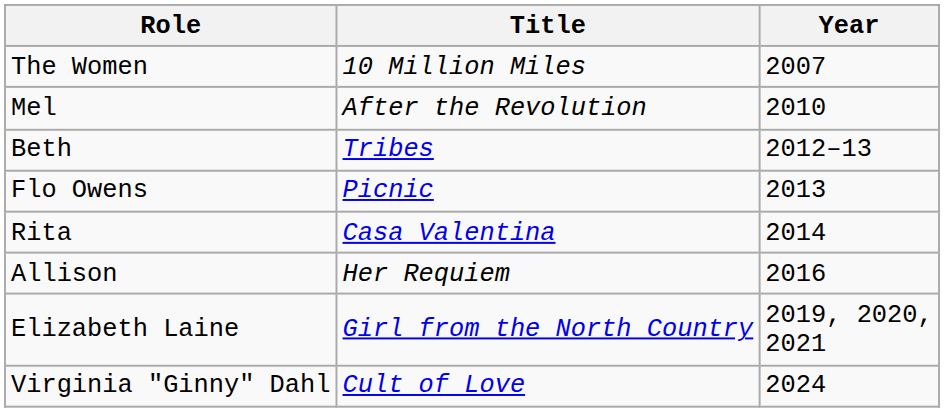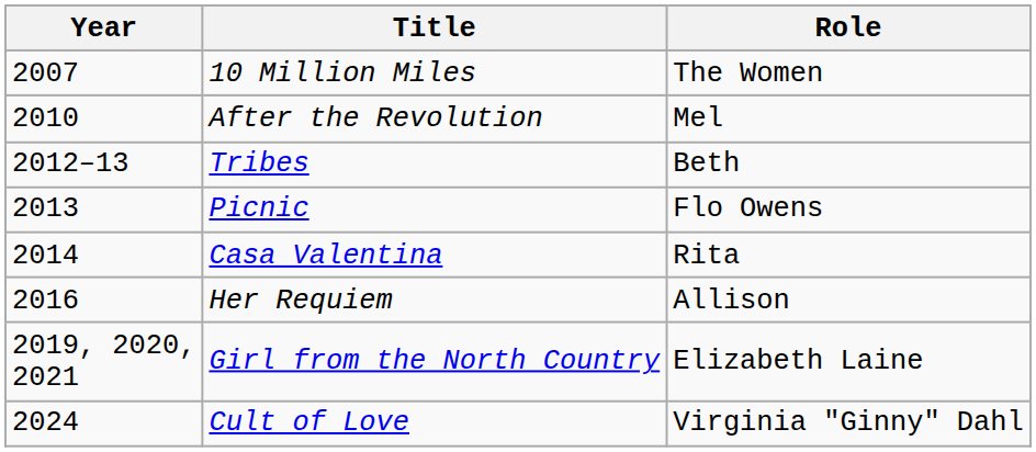columns swapped: Year <-> Role
